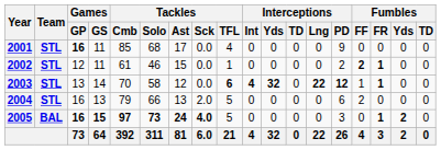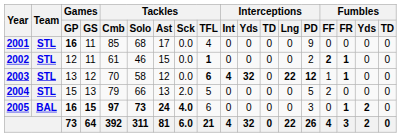2002 | Tackles / TFL: normal -> bold
2003 | Games / GS: 14 -> 12
2004 | Games / GP: 16 -> 15
2004 | Interceptions / PD: 6 -> 5
2005 | Tackles / TFL: 5 -> 6
